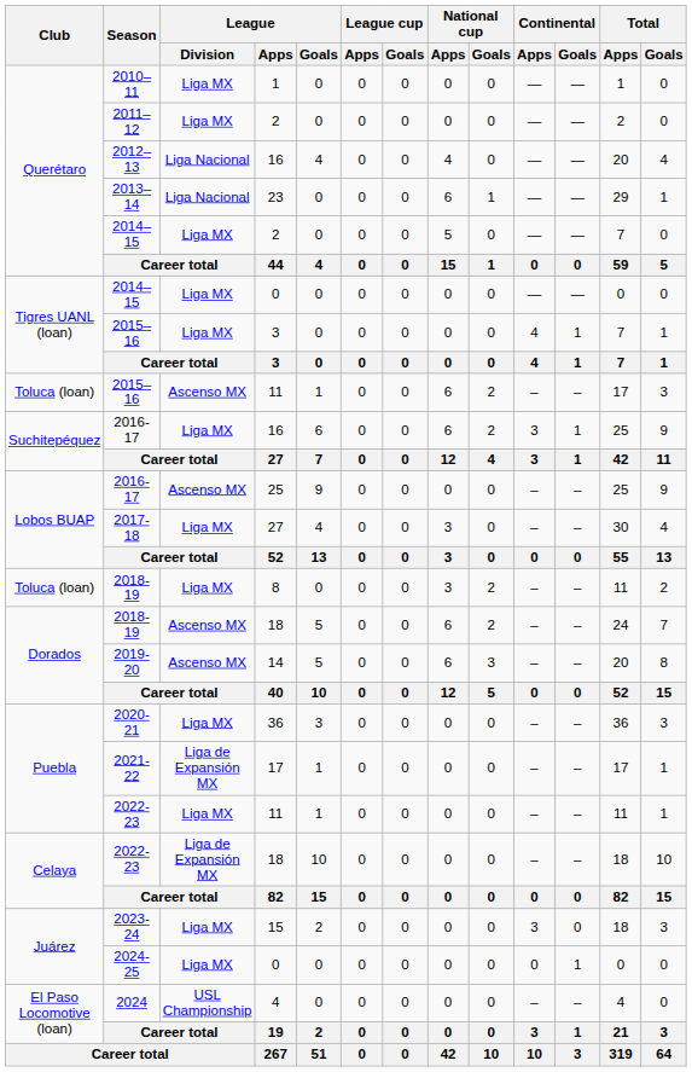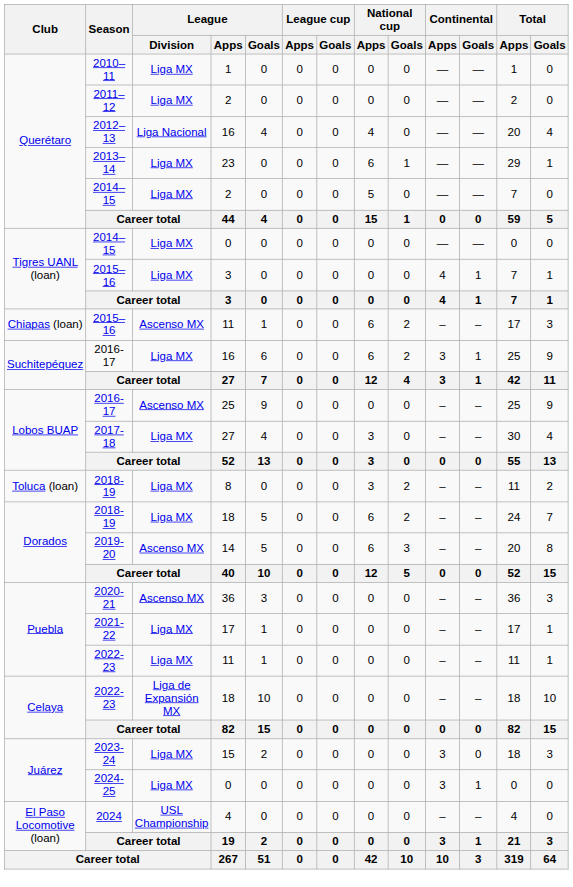2013–14 | League / Division: Liga Nacional -> Liga MX
2015–16 / 11 | Club: Toluca (loan) -> Chiapas (loan)
2018-19 / 18 | League / Division: Ascenso MX -> Liga MX
2020-21 | League / Division: Liga MX -> Ascenso MX
2021-22 | League / Division: Liga de Expansión MX -> Liga MX
2024-25 | Continental / Apps: 0 -> 3
